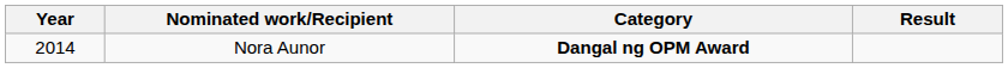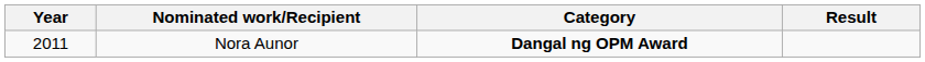Nora Aunor | Year: 2014 -> 2011
